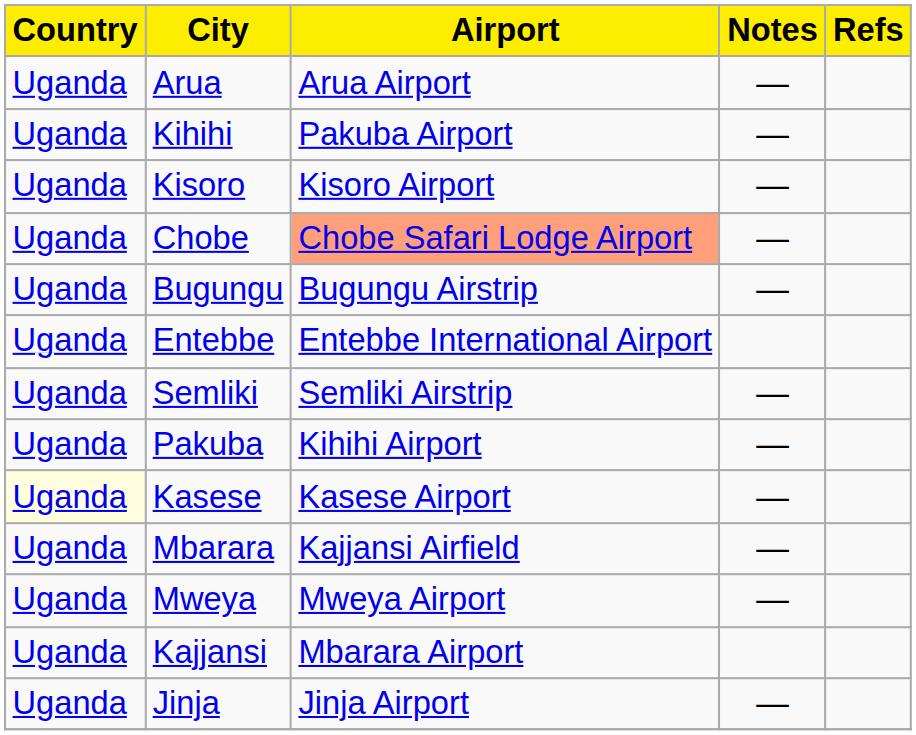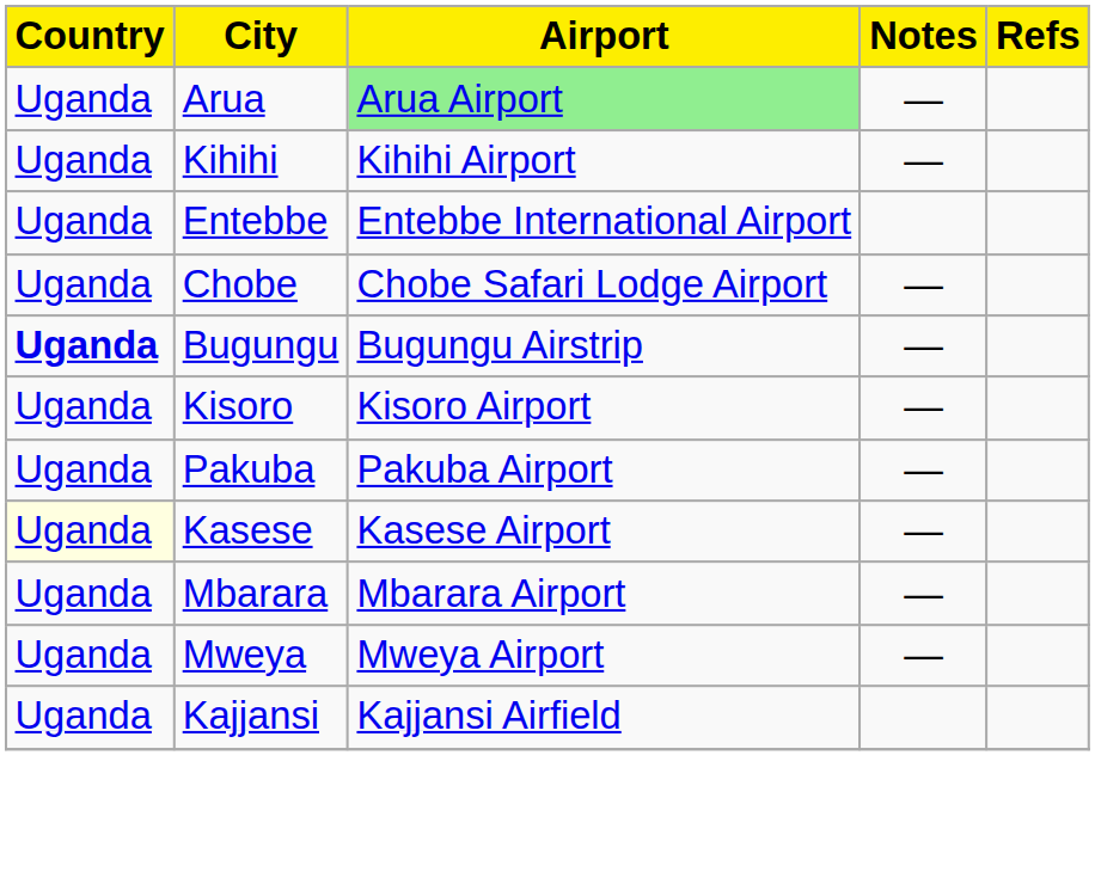Arua | Airport: no background -> lightgreen background
Kihihi | Airport: Pakuba Airport -> Kihihi Airport
rows swapped: Kisoro <-> Entebbe
Chobe | Airport: lightsalmon background -> no background
Bugungu | Country: normal -> bold
- row: Uganda | Semliki | Semliki Airstrip | —
Pakuba | Airport: Kihihi Airport -> Pakuba Airport
Mbarara | Airport: Kajjansi Airfield -> Mbarara Airport
Kajjansi | Airport: Mbarara Airport -> Kajjansi Airfield
- row: Uganda | Jinja | Jinja Airport | —
